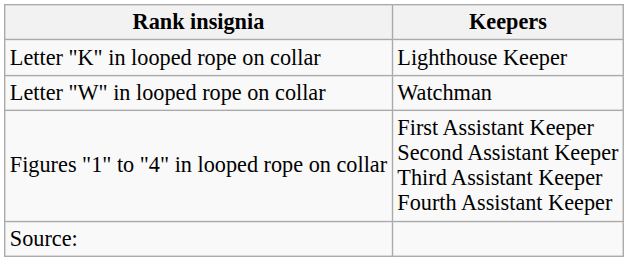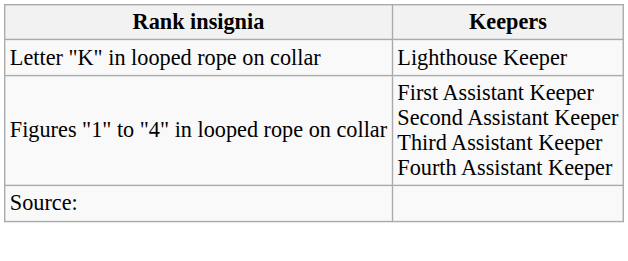- row: Letter "W" in looped rope on collar | Watchman
